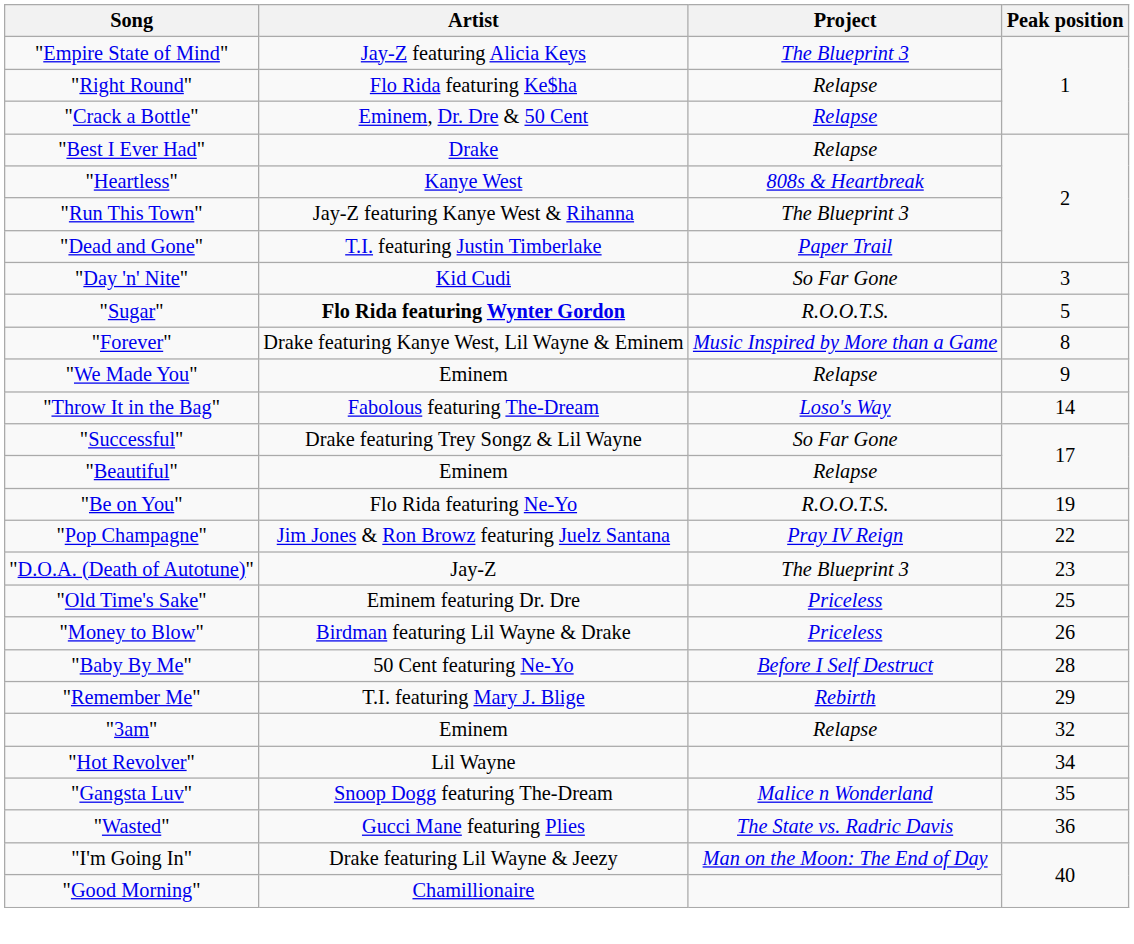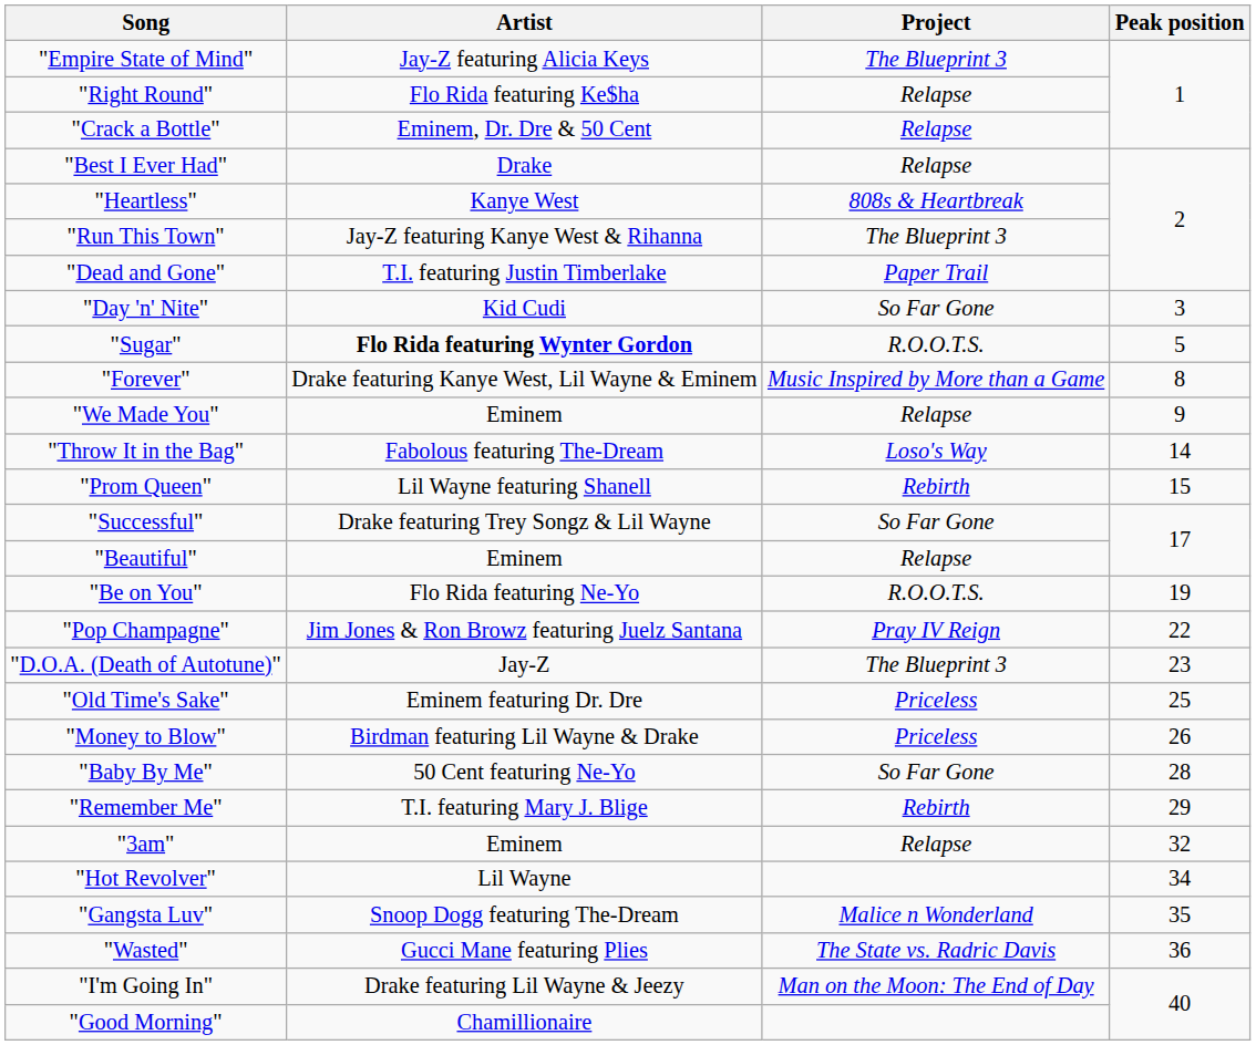+ row: "Prom Queen" | Lil Wayne featuring Shanell | Rebirth | 15
"Baby By Me" | Project: Before I Self Destruct -> So Far Gone
